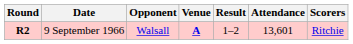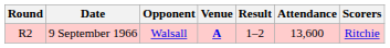9 September 1966 | Round: bold -> normal
9 September 1966 | Attendance: 13,601 -> 13,600
